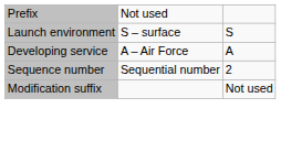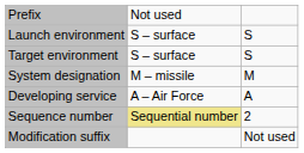+ row: Target environment | S – surface | S
+ row: System designation | M – missile | M
Sequence number | column 2: no background -> khaki background
